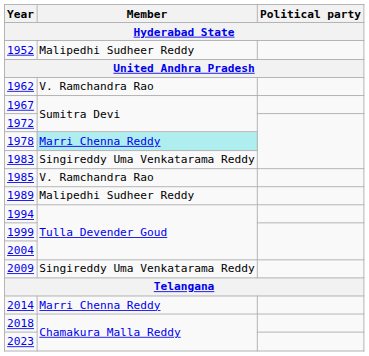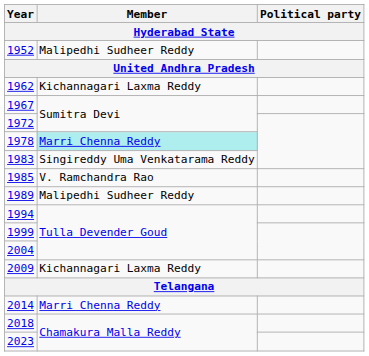1962 | Member: V. Ramchandra Rao -> Kichannagari Laxma Reddy
2009 | Member: Singireddy Uma Venkatarama Reddy -> Kichannagari Laxma Reddy
